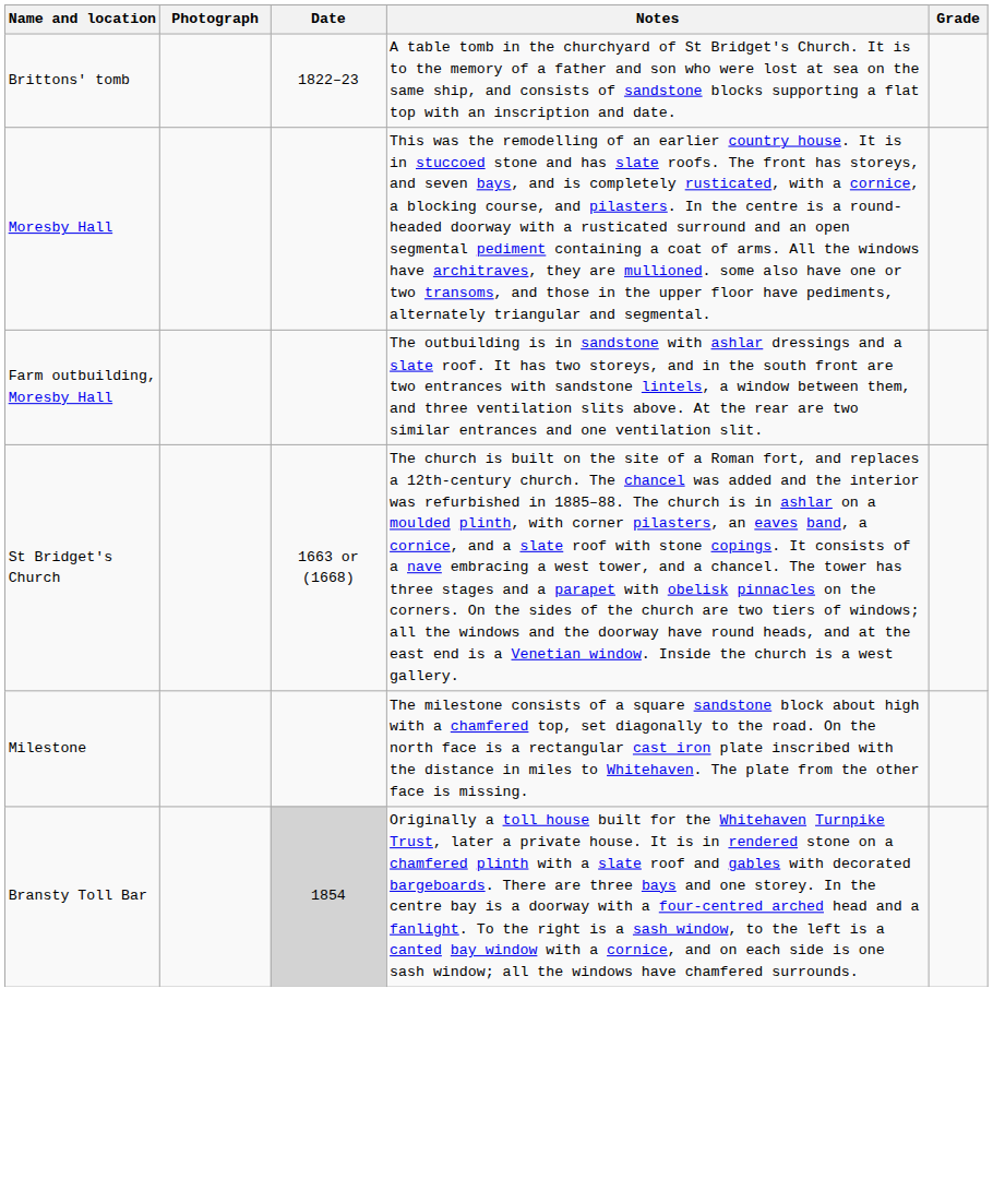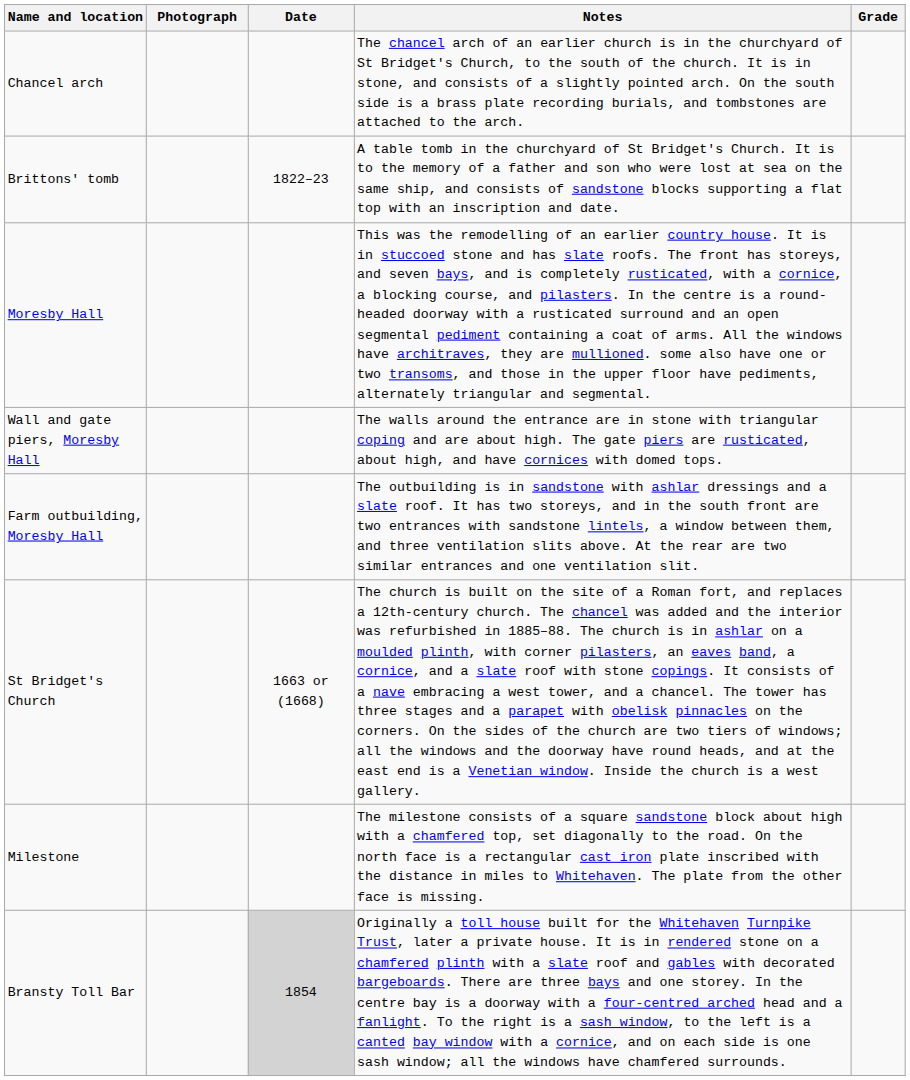+ row: Chancel arch | The chancel arch of an earlier church is in the churchyard of St Bridget's Church, to the south of the church. It is in stone, and consists of a slightly pointed arch. On the south side is a brass plate recording burials, and tombstones are attached to the arch.
+ row: Wall and gate piers, Moresby Hall | The walls around the entrance are in stone with triangular coping and are about high. The gate piers are rusticated, about high, and have cornices with domed tops.
